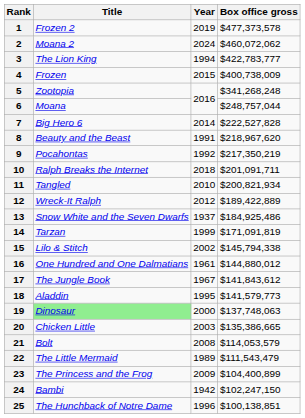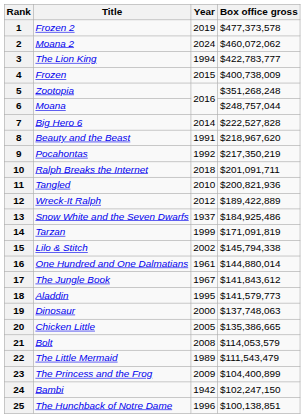5 | Box office gross: $341,268,248 -> $351,268,248
11 | Box office gross: $200,821,934 -> $200,821,936
16 | Box office gross: $144,880,012 -> $144,880,014
19 | Title: lightgreen background -> no background
20 | Year: 2003 -> 2005
